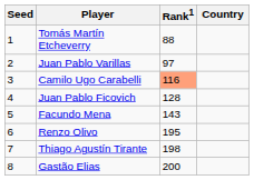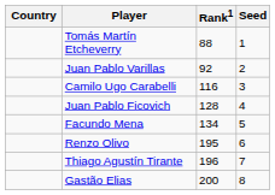columns swapped: Country <-> Seed
Juan Pablo Varillas | Rank1: 97 -> 92
Camilo Ugo Carabelli | Rank1: lightsalmon background -> no background
Facundo Mena | Rank1: 143 -> 134
Thiago Agustín Tirante | Rank1: 198 -> 196
